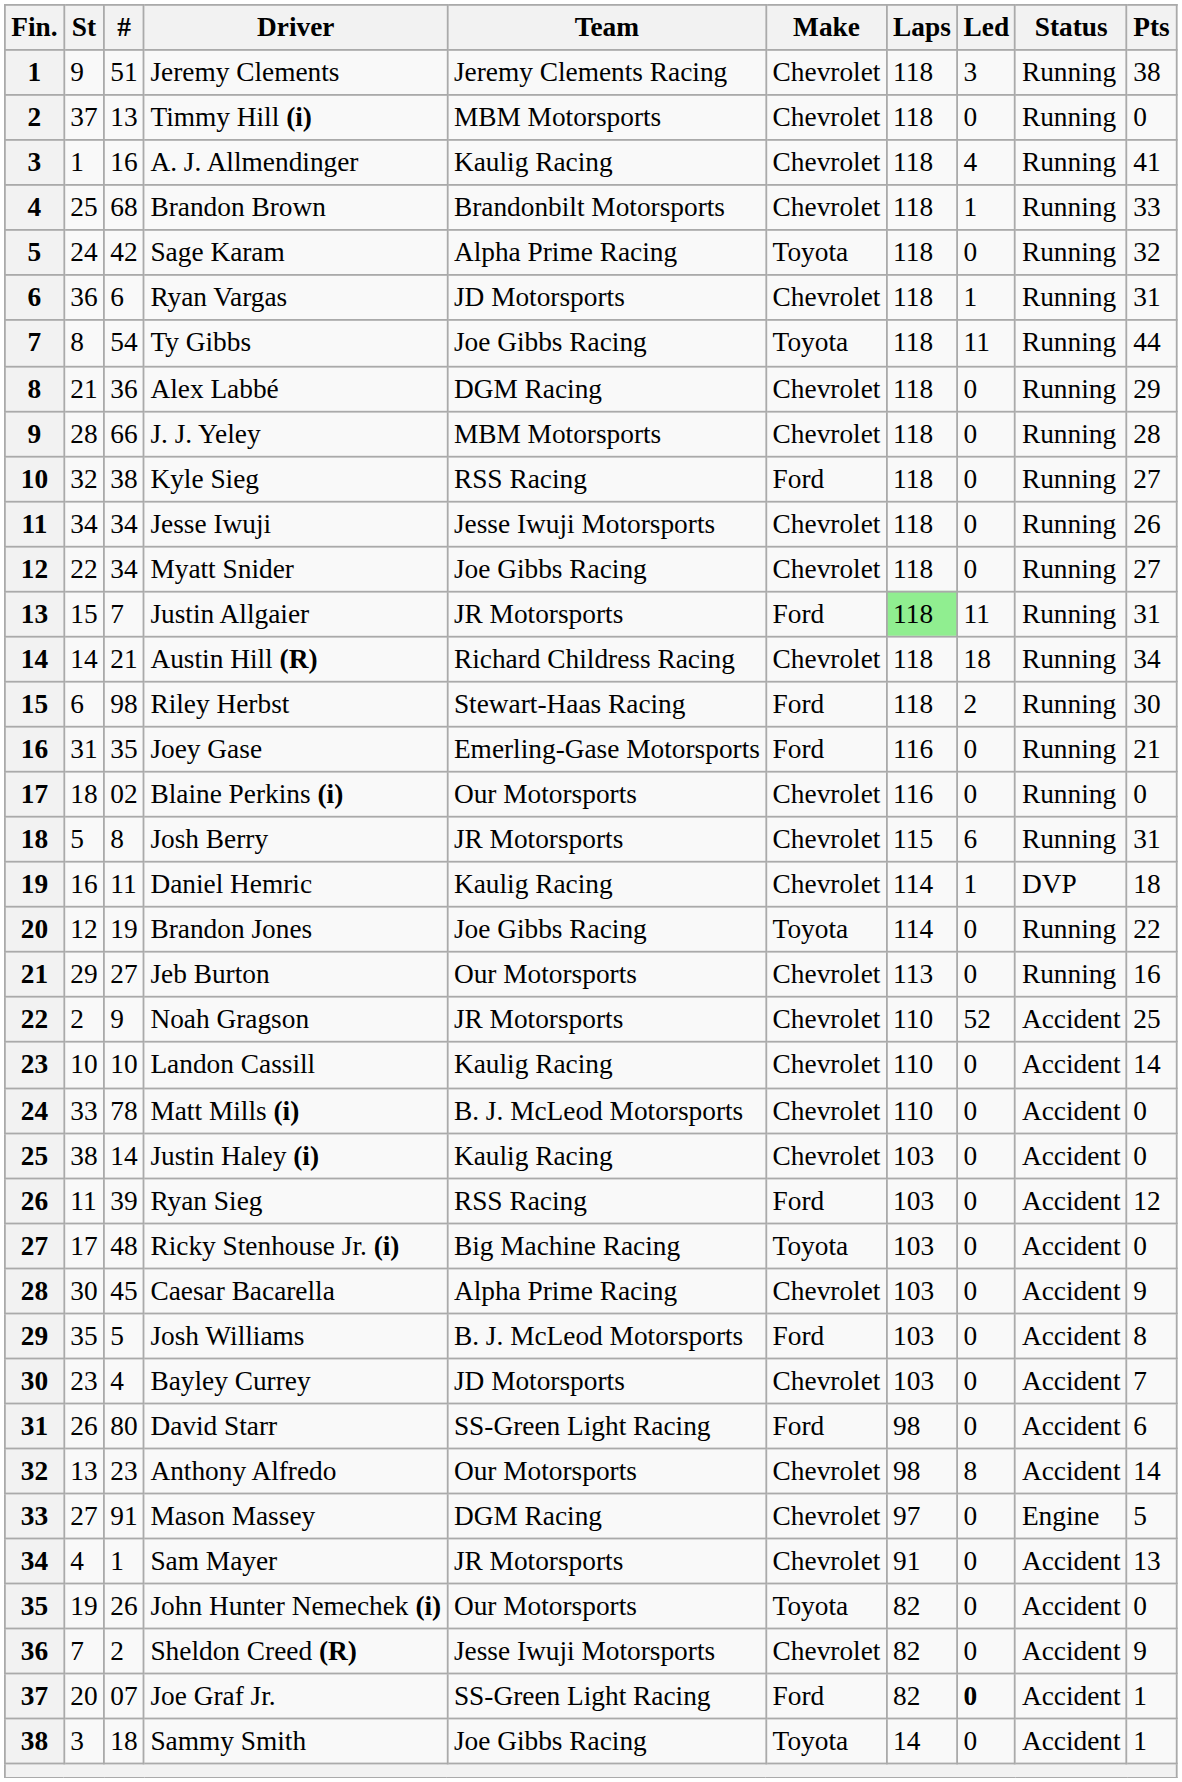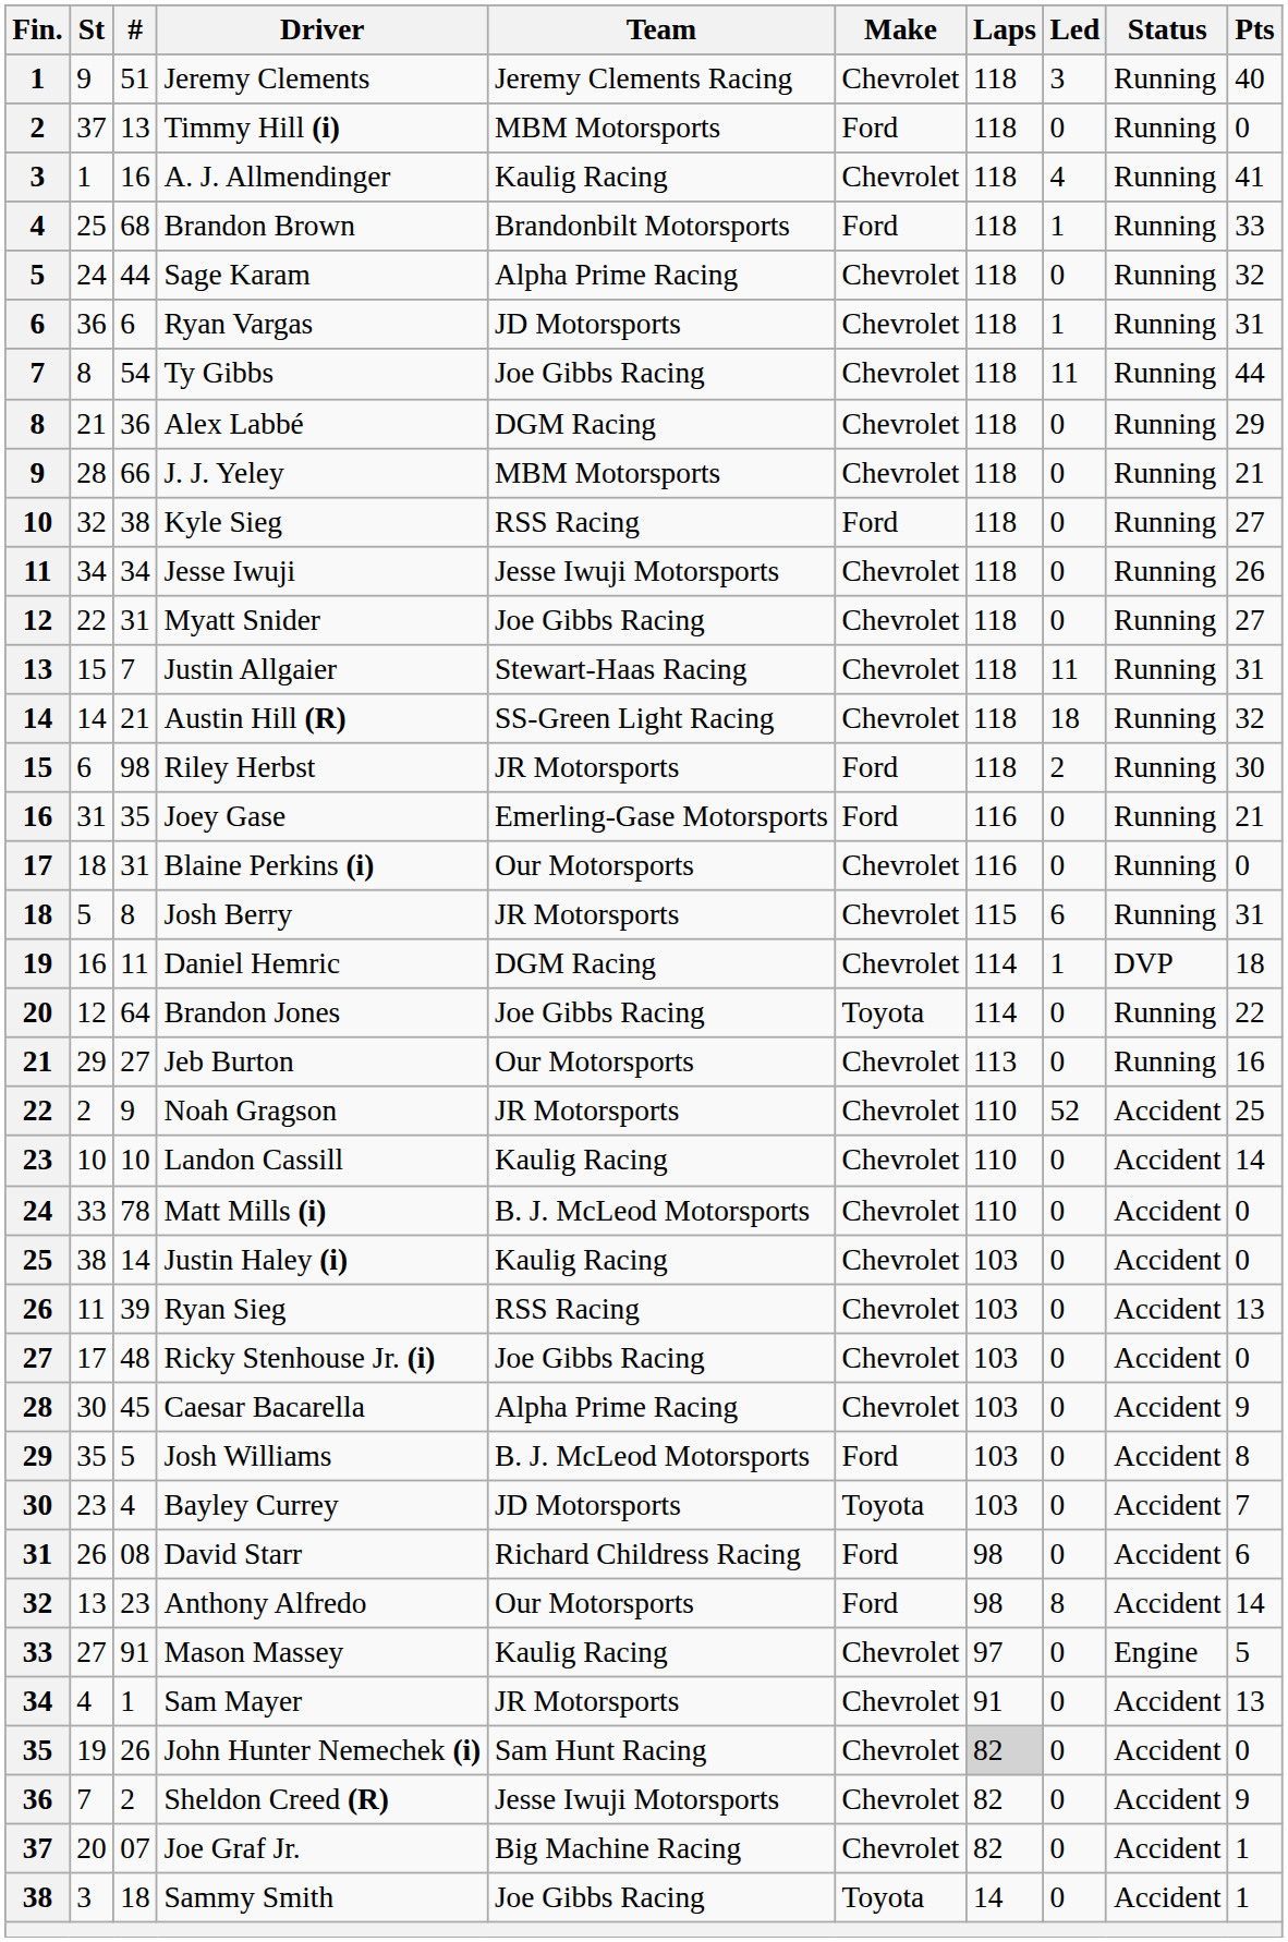Jeremy Clements | Pts: 38 -> 40
Timmy Hill (i) | Make: Chevrolet -> Ford
Brandon Brown | Make: Chevrolet -> Ford
Sage Karam | #: 42 -> 44
Sage Karam | Make: Toyota -> Chevrolet
Ty Gibbs | Make: Toyota -> Chevrolet
J. J. Yeley | Pts: 28 -> 21
Myatt Snider | #: 34 -> 31
Justin Allgaier | Team: JR Motorsports -> Stewart-Haas Racing
Justin Allgaier | Make: Ford -> Chevrolet
Justin Allgaier | Laps: lightgreen background -> no background
Austin Hill (R) | Team: Richard Childress Racing -> SS-Green Light Racing
Austin Hill (R) | Pts: 34 -> 32
Riley Herbst | Team: Stewart-Haas Racing -> JR Motorsports
Blaine Perkins (i) | #: 02 -> 31
Daniel Hemric | Team: Kaulig Racing -> DGM Racing
Brandon Jones | #: 19 -> 64
Ryan Sieg | Make: Ford -> Chevrolet
Ryan Sieg | Pts: 12 -> 13
Ricky Stenhouse Jr. (i) | Team: Big Machine Racing -> Joe Gibbs Racing
Ricky Stenhouse Jr. (i) | Make: Toyota -> Chevrolet
Bayley Currey | Make: Chevrolet -> Toyota
David Starr | #: 80 -> 08
David Starr | Team: SS-Green Light Racing -> Richard Childress Racing
Anthony Alfredo | Make: Chevrolet -> Ford
Mason Massey | Team: DGM Racing -> Kaulig Racing
John Hunter Nemechek (i) | Team: Our Motorsports -> Sam Hunt Racing
John Hunter Nemechek (i) | Make: Toyota -> Chevrolet
John Hunter Nemechek (i) | Laps: no background -> lightgrey background
Joe Graf Jr. | Team: SS-Green Light Racing -> Big Machine Racing
Joe Graf Jr. | Make: Ford -> Chevrolet
Joe Graf Jr. | Led: bold -> normal
